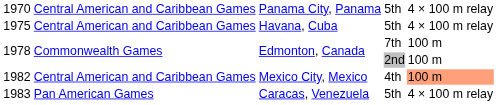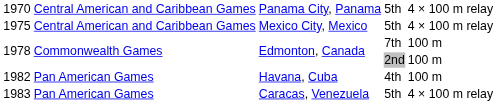1975 | column 3: Havana, Cuba -> Mexico City, Mexico
1982 | column 2: Central American and Caribbean Games -> Pan American Games
1982 | column 3: Mexico City, Mexico -> Havana, Cuba
1982 | column 5: lightsalmon background -> no background
